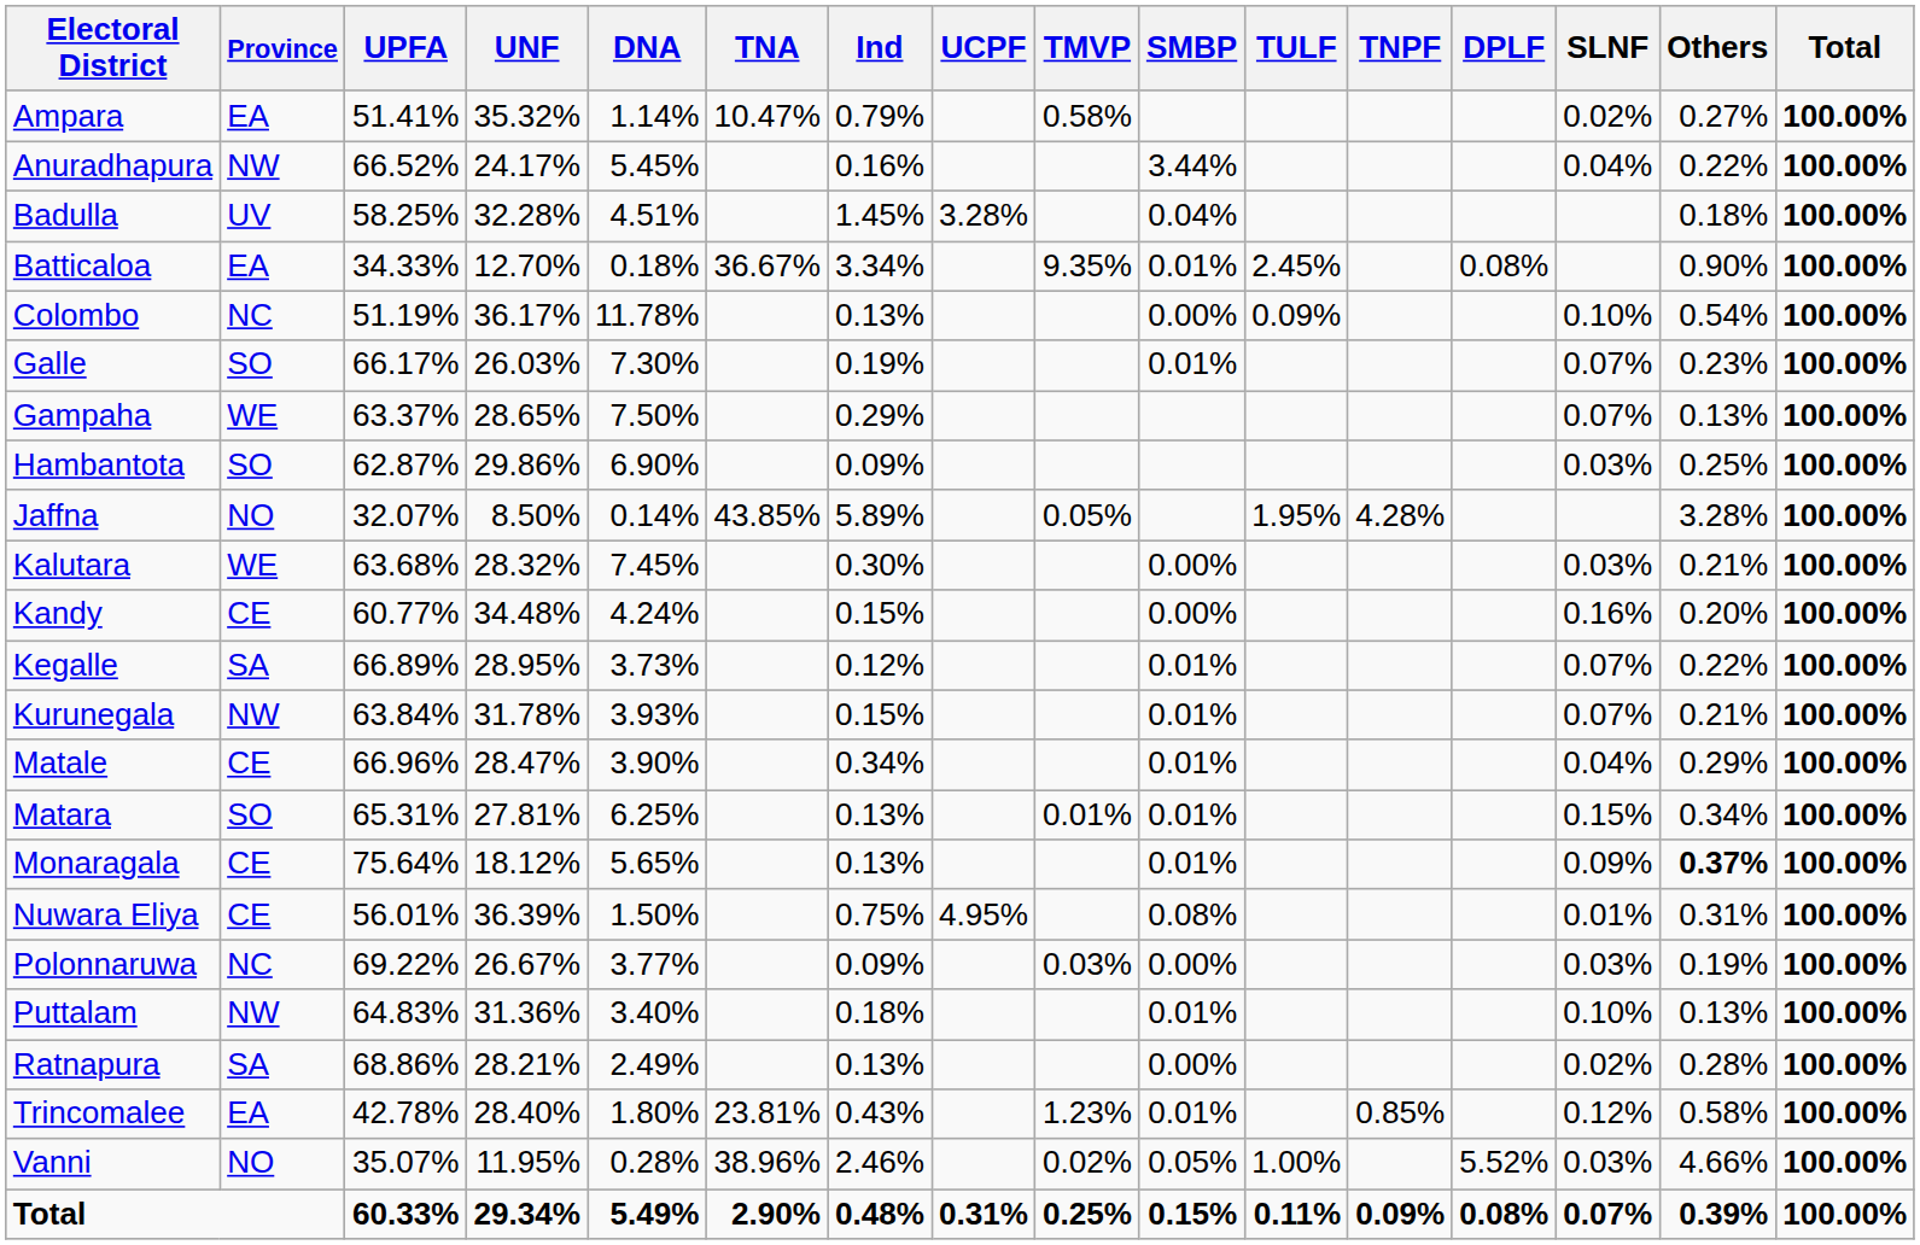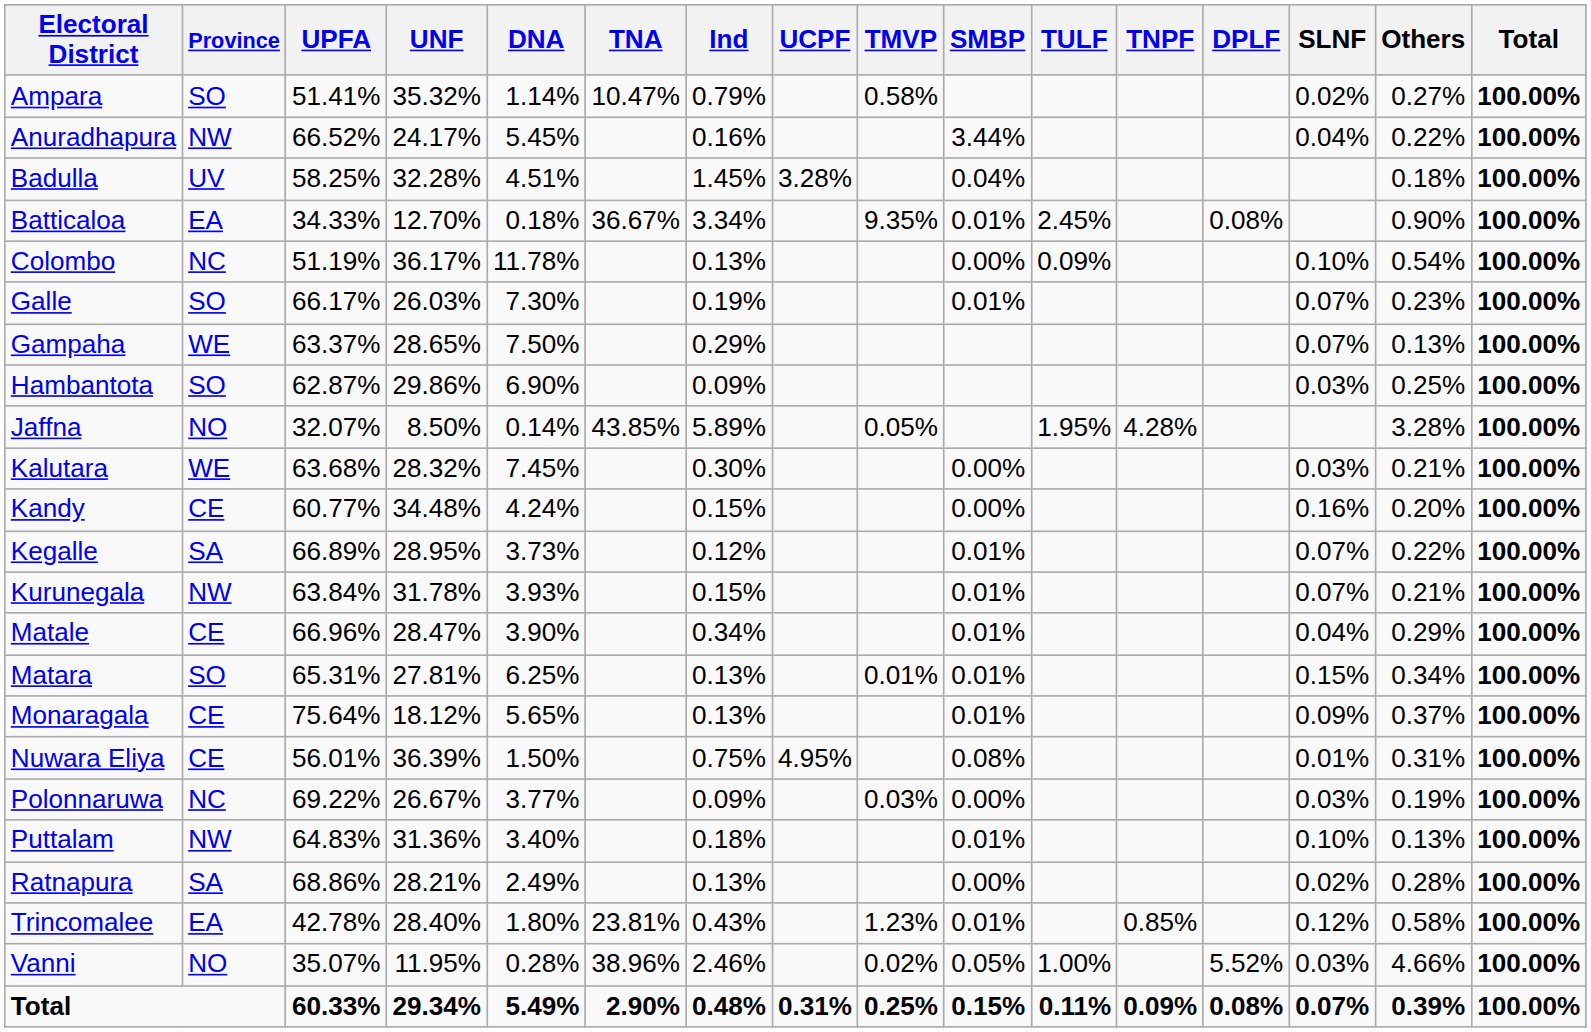Ampara | Province: EA -> SO
Monaragala | Others: bold -> normal
